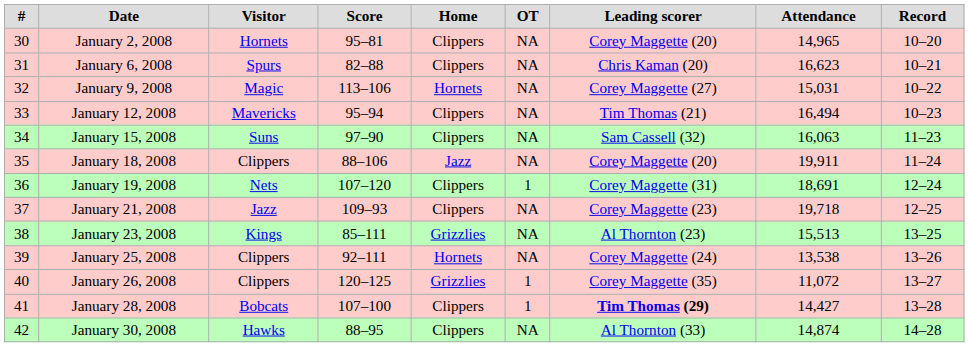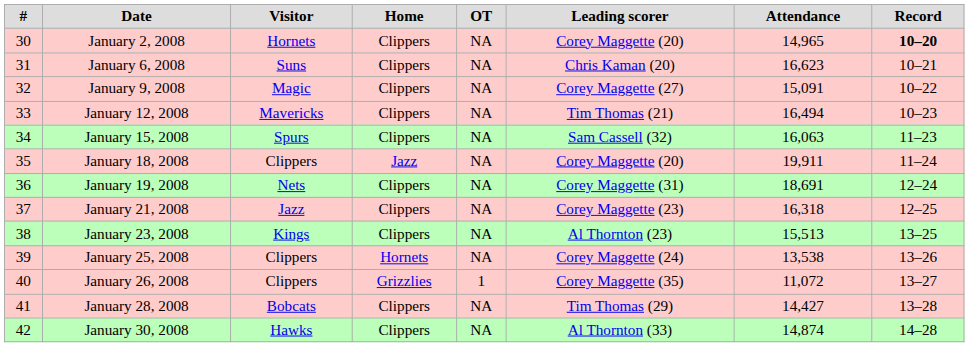- column: Score | 95–81 | 82–88 | 113–106 | 95–94 | 97–90 | 88–106 | 107–120 | 109–93 | 85–111 | 92–111 | 120–125 | 107–100 | 88–95
January 2, 2008 | Record: normal -> bold
January 6, 2008 | Visitor: Spurs -> Suns
January 9, 2008 | Home: Hornets -> Clippers
January 9, 2008 | Attendance: 15,031 -> 15,091
January 15, 2008 | Visitor: Suns -> Spurs
January 19, 2008 | OT: 1 -> NA
January 21, 2008 | Attendance: 19,718 -> 16,318
January 23, 2008 | Home: Grizzlies -> Clippers
January 28, 2008 | OT: 1 -> NA
January 28, 2008 | Leading scorer: bold -> normal
